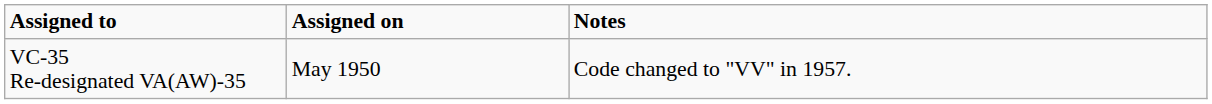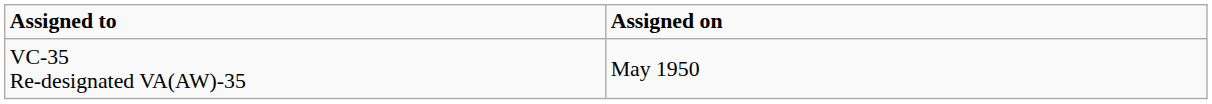- column: Notes | Code changed to "VV" in 1957.
